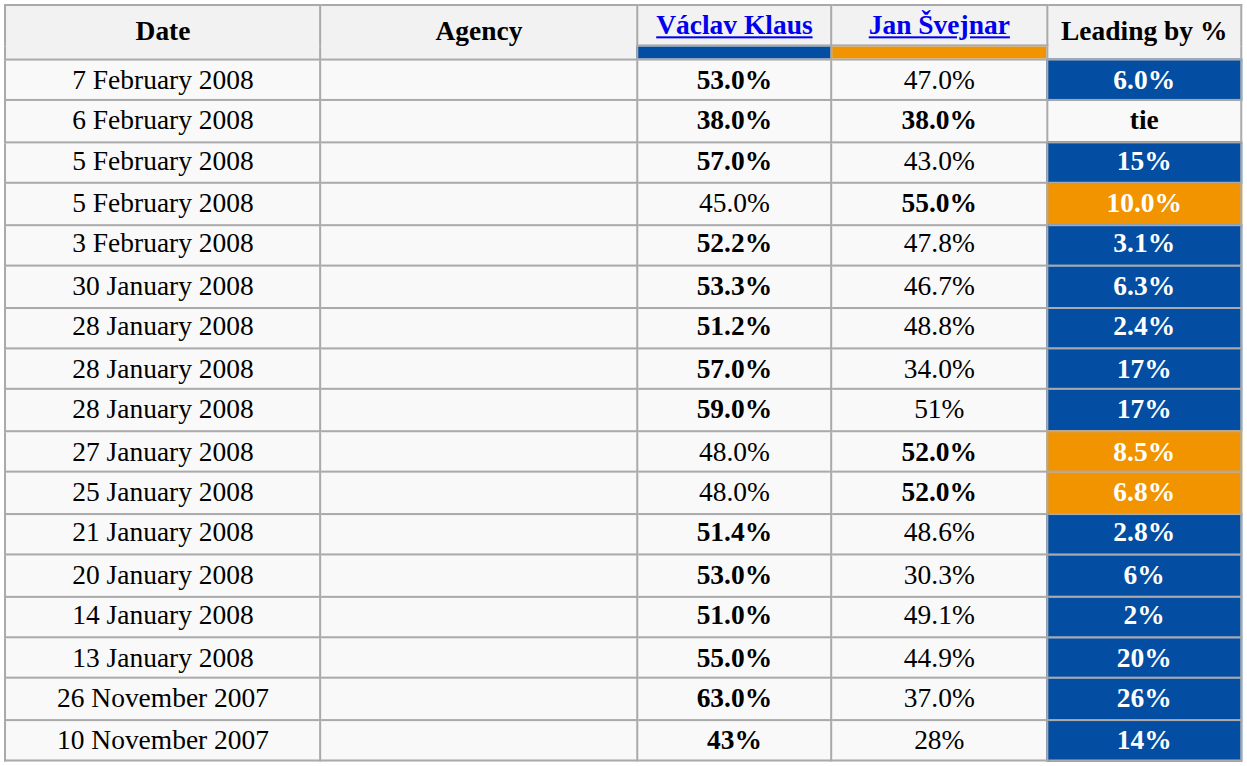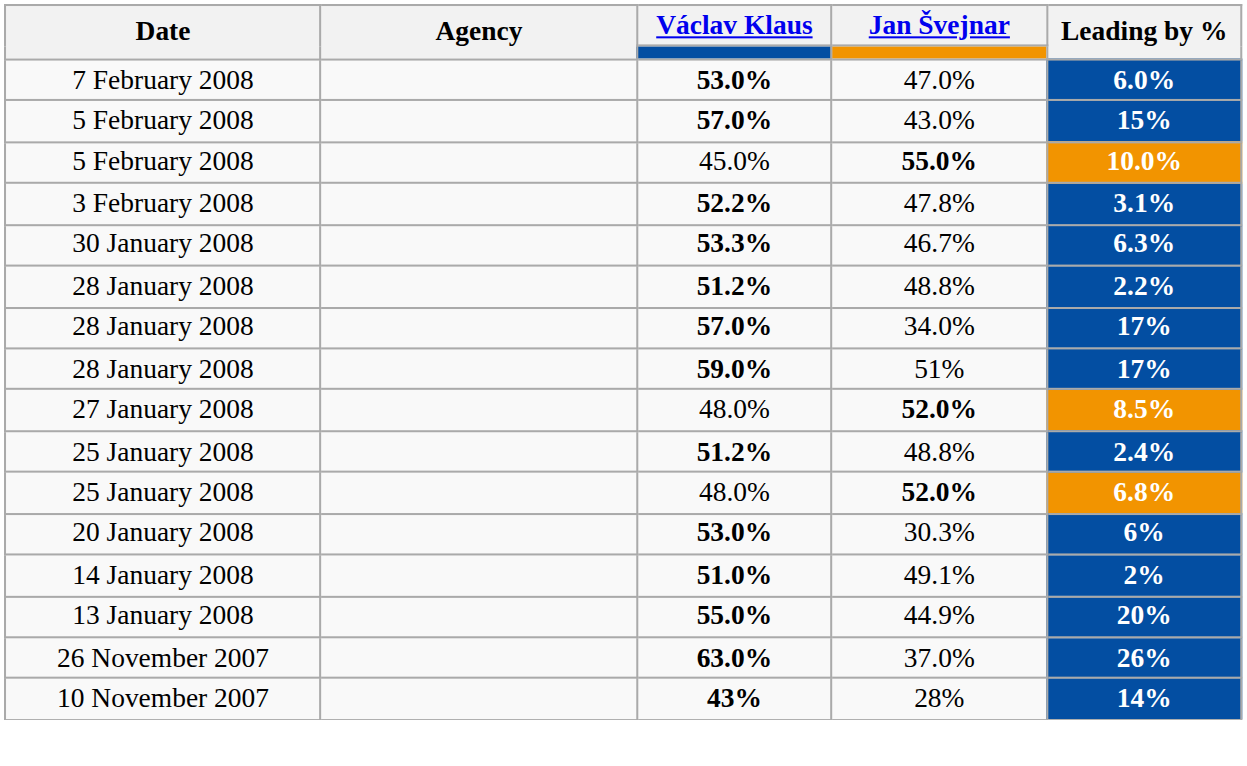- row: 6 February 2008 | 38.0% | 38.0% | tie
28 January 2008 / 51.2% | Leading by %: 2.4% -> 2.2%
+ row: 25 January 2008 | 51.2% | 48.8% | 2.4%
- row: 21 January 2008 | 51.4% | 48.6% | 2.8%
